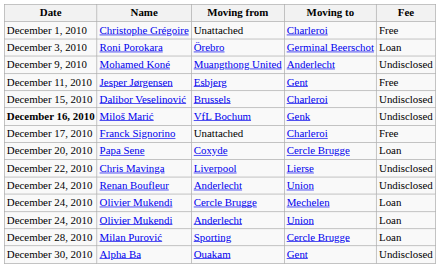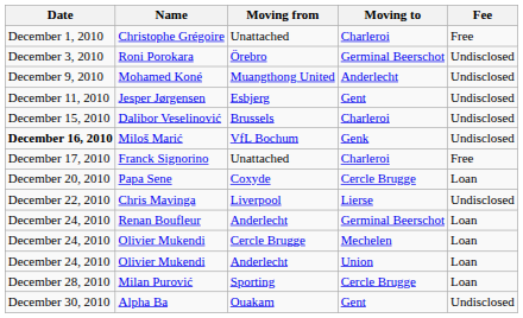Roni Porokara | Fee: Loan -> Undisclosed
Jesper Jørgensen | Fee: Free -> Undisclosed
Renan Boufleur | Moving to: Union -> Germinal Beerschot
Renan Boufleur | Fee: Undisclosed -> Loan
